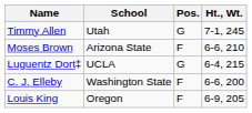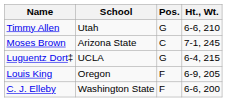Timmy Allen | Ht., Wt.: 7-1, 245 -> 6-6, 210
Moses Brown | Pos.: F -> C
Moses Brown | Ht., Wt.: 6-6, 210 -> 7-1, 245
rows swapped: C. J. Elleby <-> Louis King
